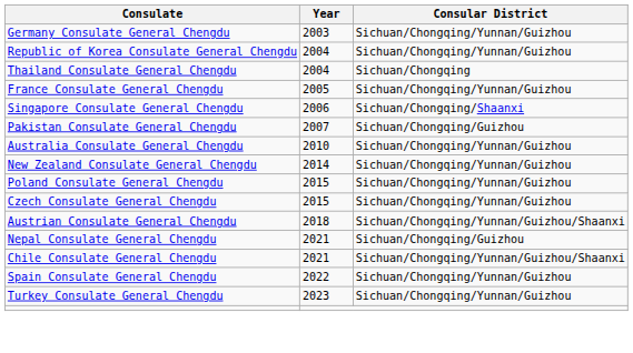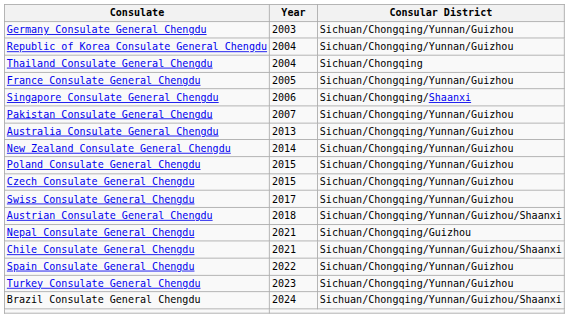Pakistan Consulate General Chengdu | Consular District: Sichuan/Chongqing/Guizhou -> Sichuan/Chongqing/Yunnan/Guizhou
Australia Consulate General Chengdu | Year: 2010 -> 2013
+ row: Swiss Consulate General Chengdu | 2017 | Sichuan/Chongqing/Yunnan/Guizhou
+ row: Brazil Consulate General Chengdu | 2024 | Sichuan/Chongqing/Yunnan/Guizhou/Shaanxi
